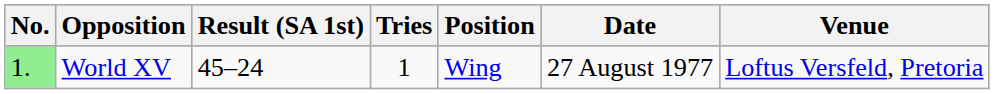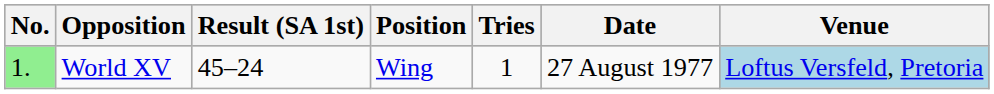columns swapped: Position <-> Tries
World XV | Venue: no background -> lightblue background
